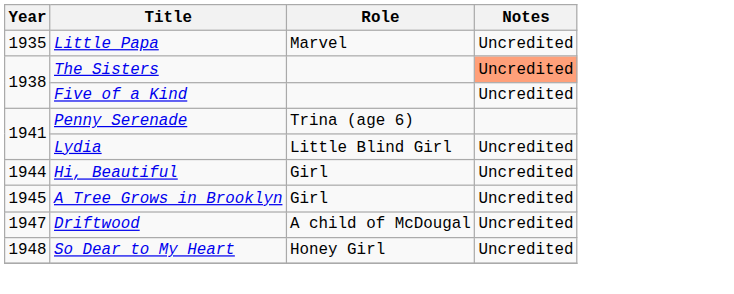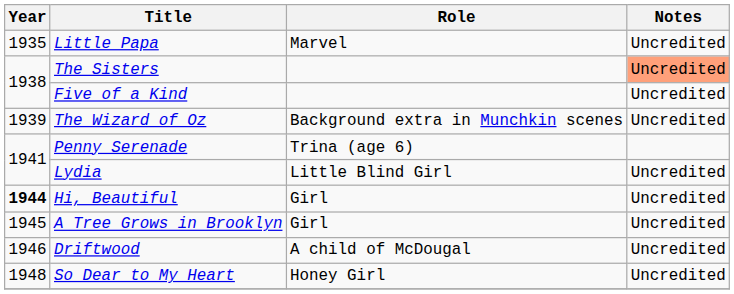+ row: 1939 | The Wizard of Oz | Background extra in Munchkin scenes | Uncredited
Hi, Beautiful | Year: normal -> bold
Driftwood | Year: 1947 -> 1946
